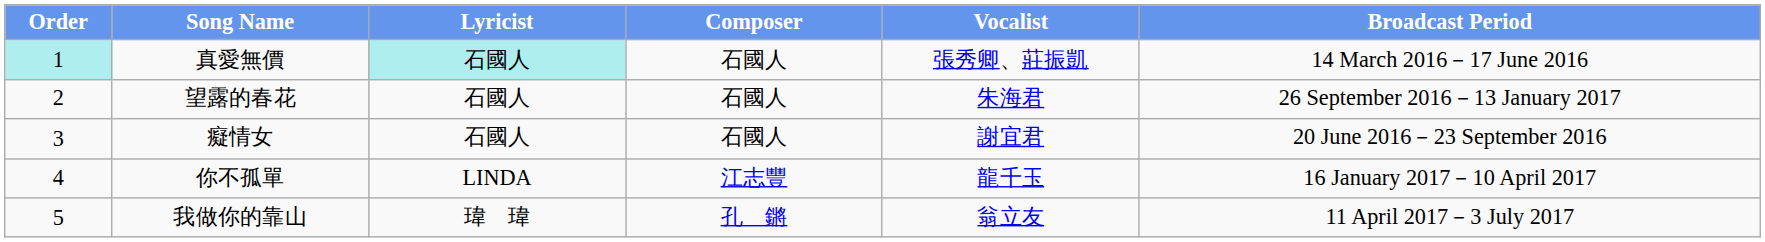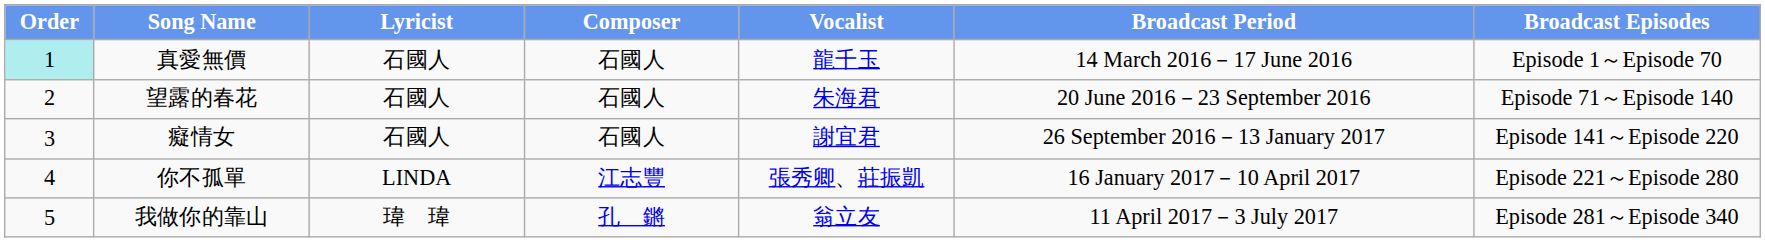+ column: Broadcast Episodes | Episode 1～Episode 70 | Episode 71～Episode 140 | Episode 141～Episode 220 | Episode 221～Episode 280 | Episode 281～Episode 340
真愛無價 | Lyricist: paleturquoise background -> no background
真愛無價 | Vocalist: 張秀卿、莊振凱 -> 龍千玉
望露的春花 | Broadcast Period: 26 September 2016－13 January 2017 -> 20 June 2016－23 September 2016
癡情女 | Broadcast Period: 20 June 2016－23 September 2016 -> 26 September 2016－13 January 2017
你不孤單 | Vocalist: 龍千玉 -> 張秀卿、莊振凱
